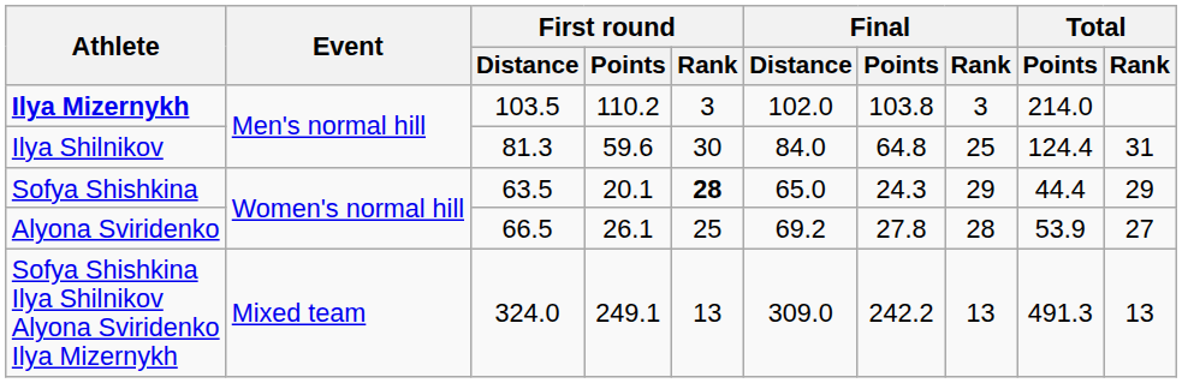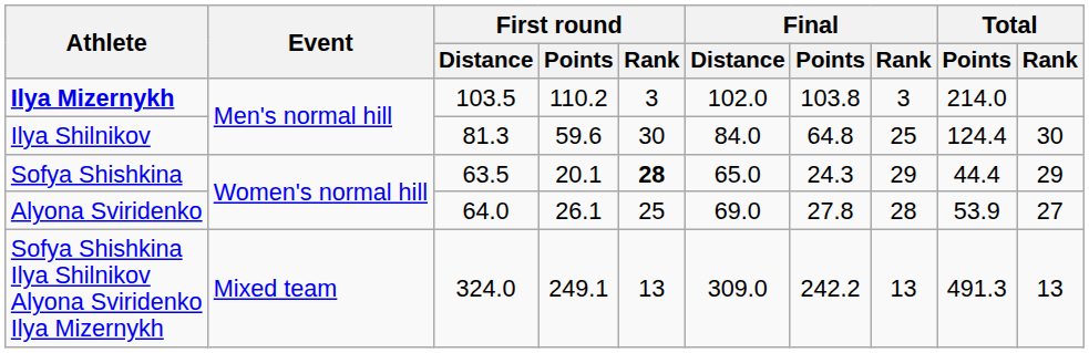Ilya Shilnikov | Total / Rank: 31 -> 30
Alyona Sviridenko | First round / Distance: 66.5 -> 64.0
Alyona Sviridenko | Final / Distance: 69.2 -> 69.0
